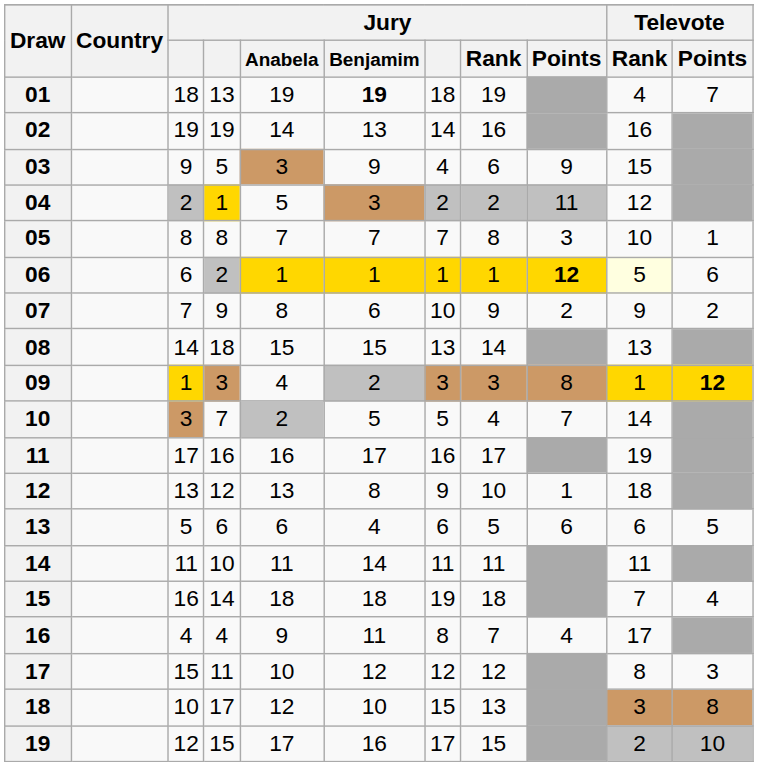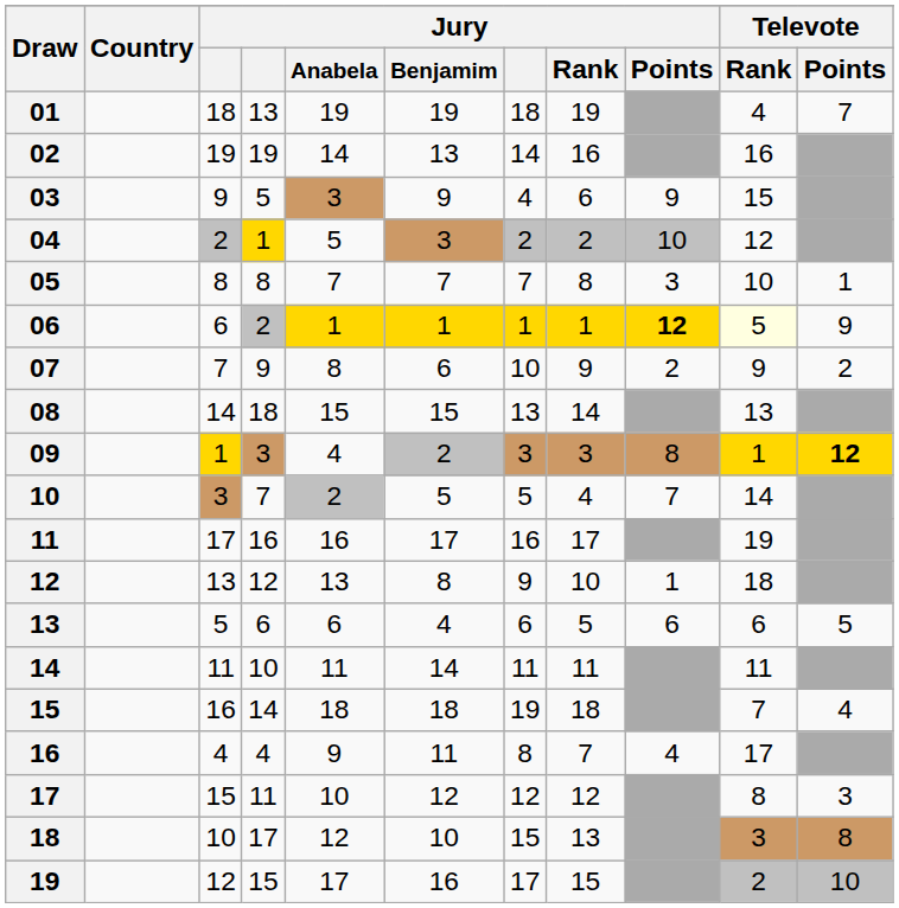01 | Jury / Benjamim: bold -> normal
04 | Jury / Points: 11 -> 10
06 | Televote / Points: 6 -> 9
